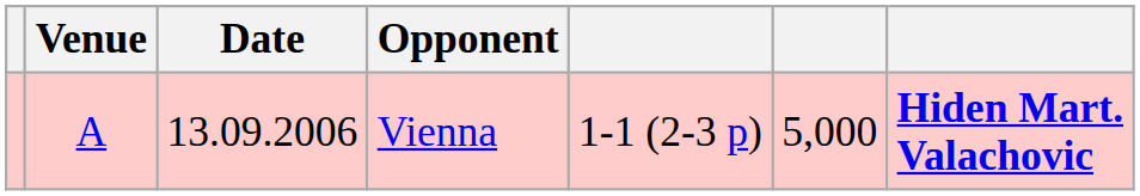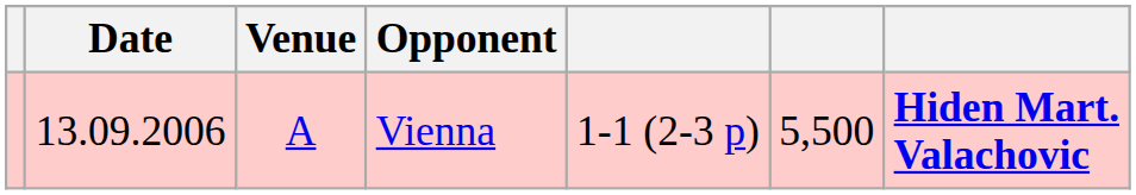columns swapped: Date <-> Venue
Vienna | column 6: 5,000 -> 5,500
